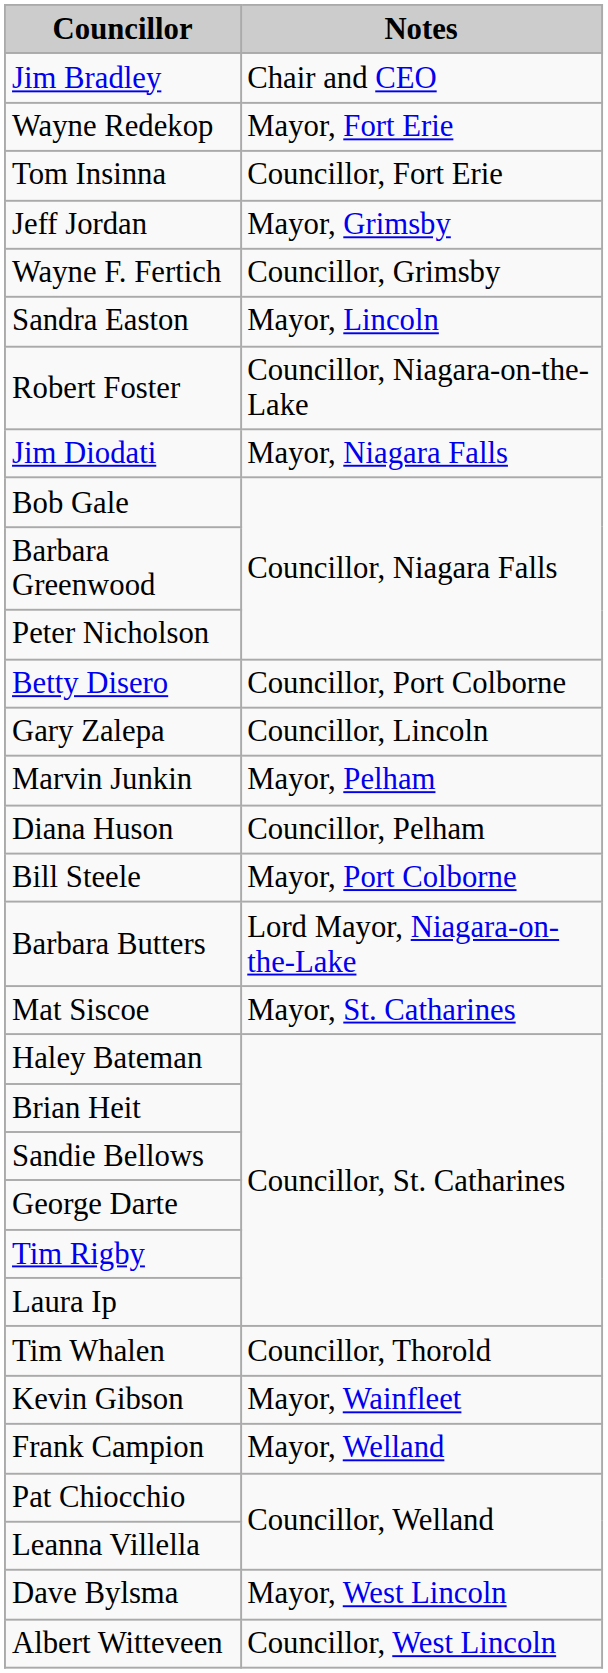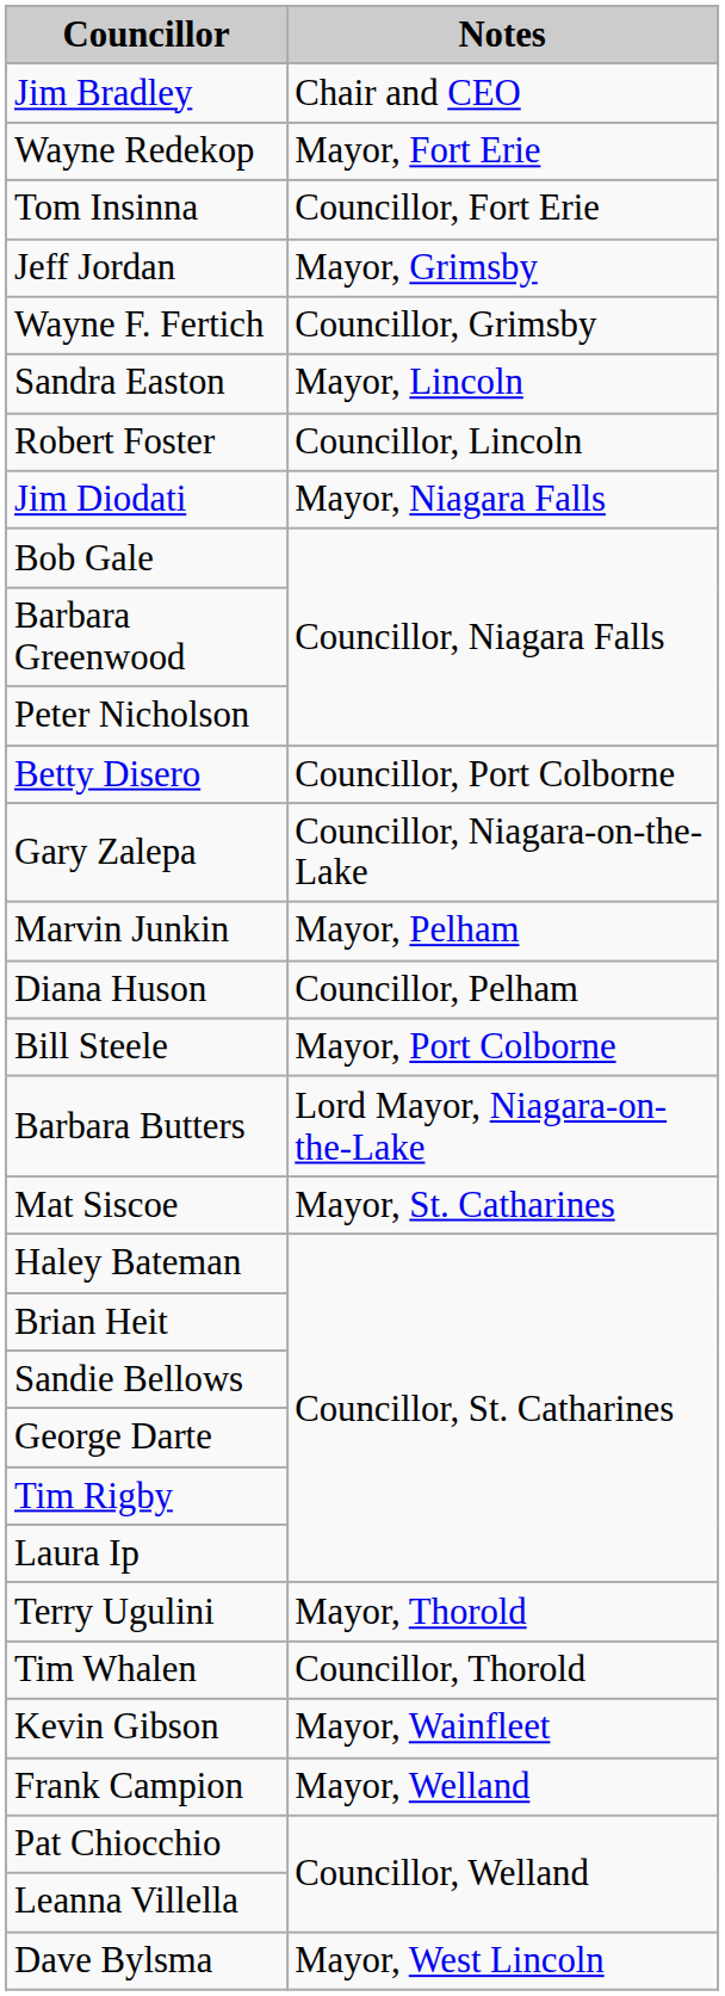Robert Foster | Notes: Councillor, Niagara-on-the-Lake -> Councillor, Lincoln
Gary Zalepa | Notes: Councillor, Lincoln -> Councillor, Niagara-on-the-Lake
+ row: Terry Ugulini | Mayor, Thorold
- row: Albert Witteveen | Councillor, West Lincoln
